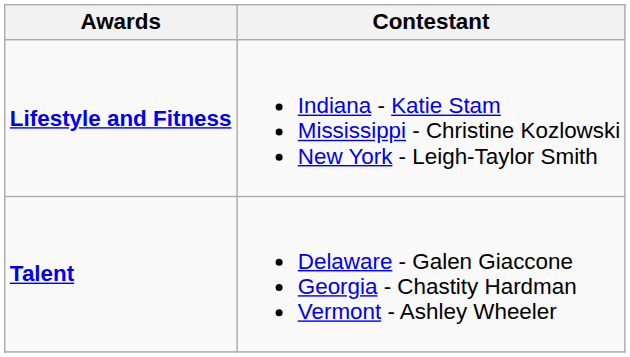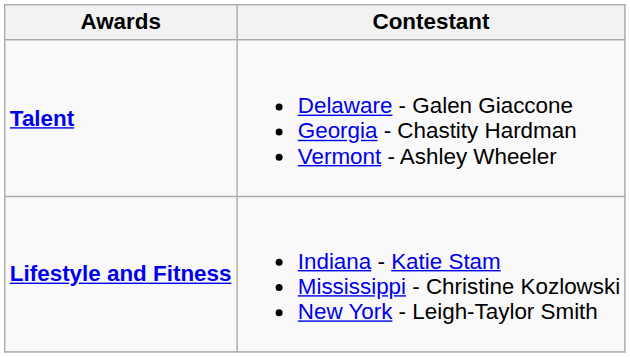rows swapped: Lifestyle and Fitness <-> Talent
